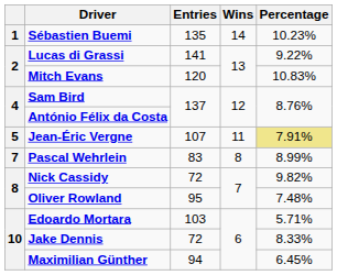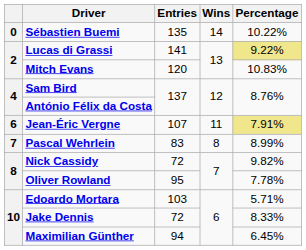Sébastien Buemi | column 1: 1 -> 0
Sébastien Buemi | Percentage: 10.23% -> 10.22%
Lucas di Grassi | Percentage: no background -> khaki background
Jean-Éric Vergne | column 1: 5 -> 6
Oliver Rowland | Percentage: 7.48% -> 7.78%
